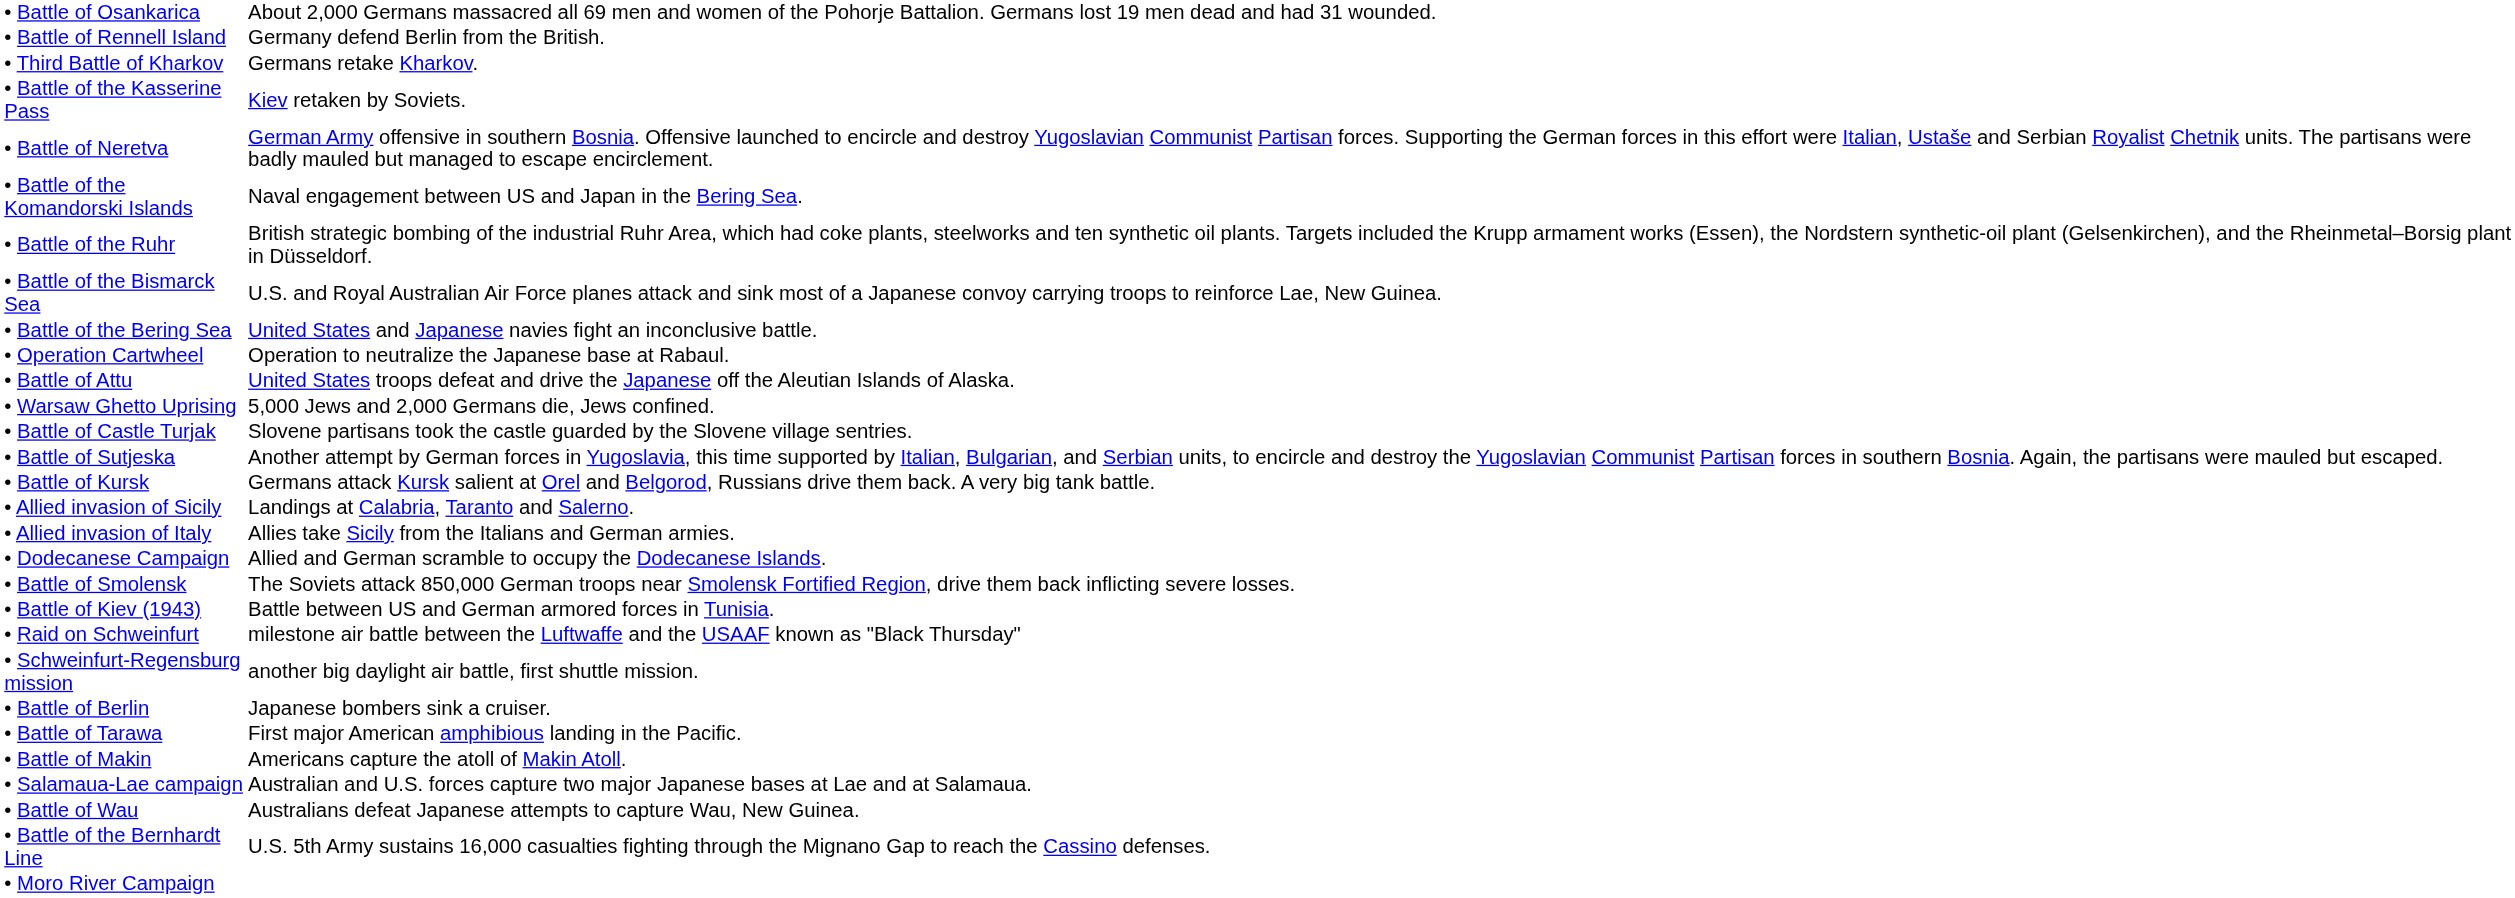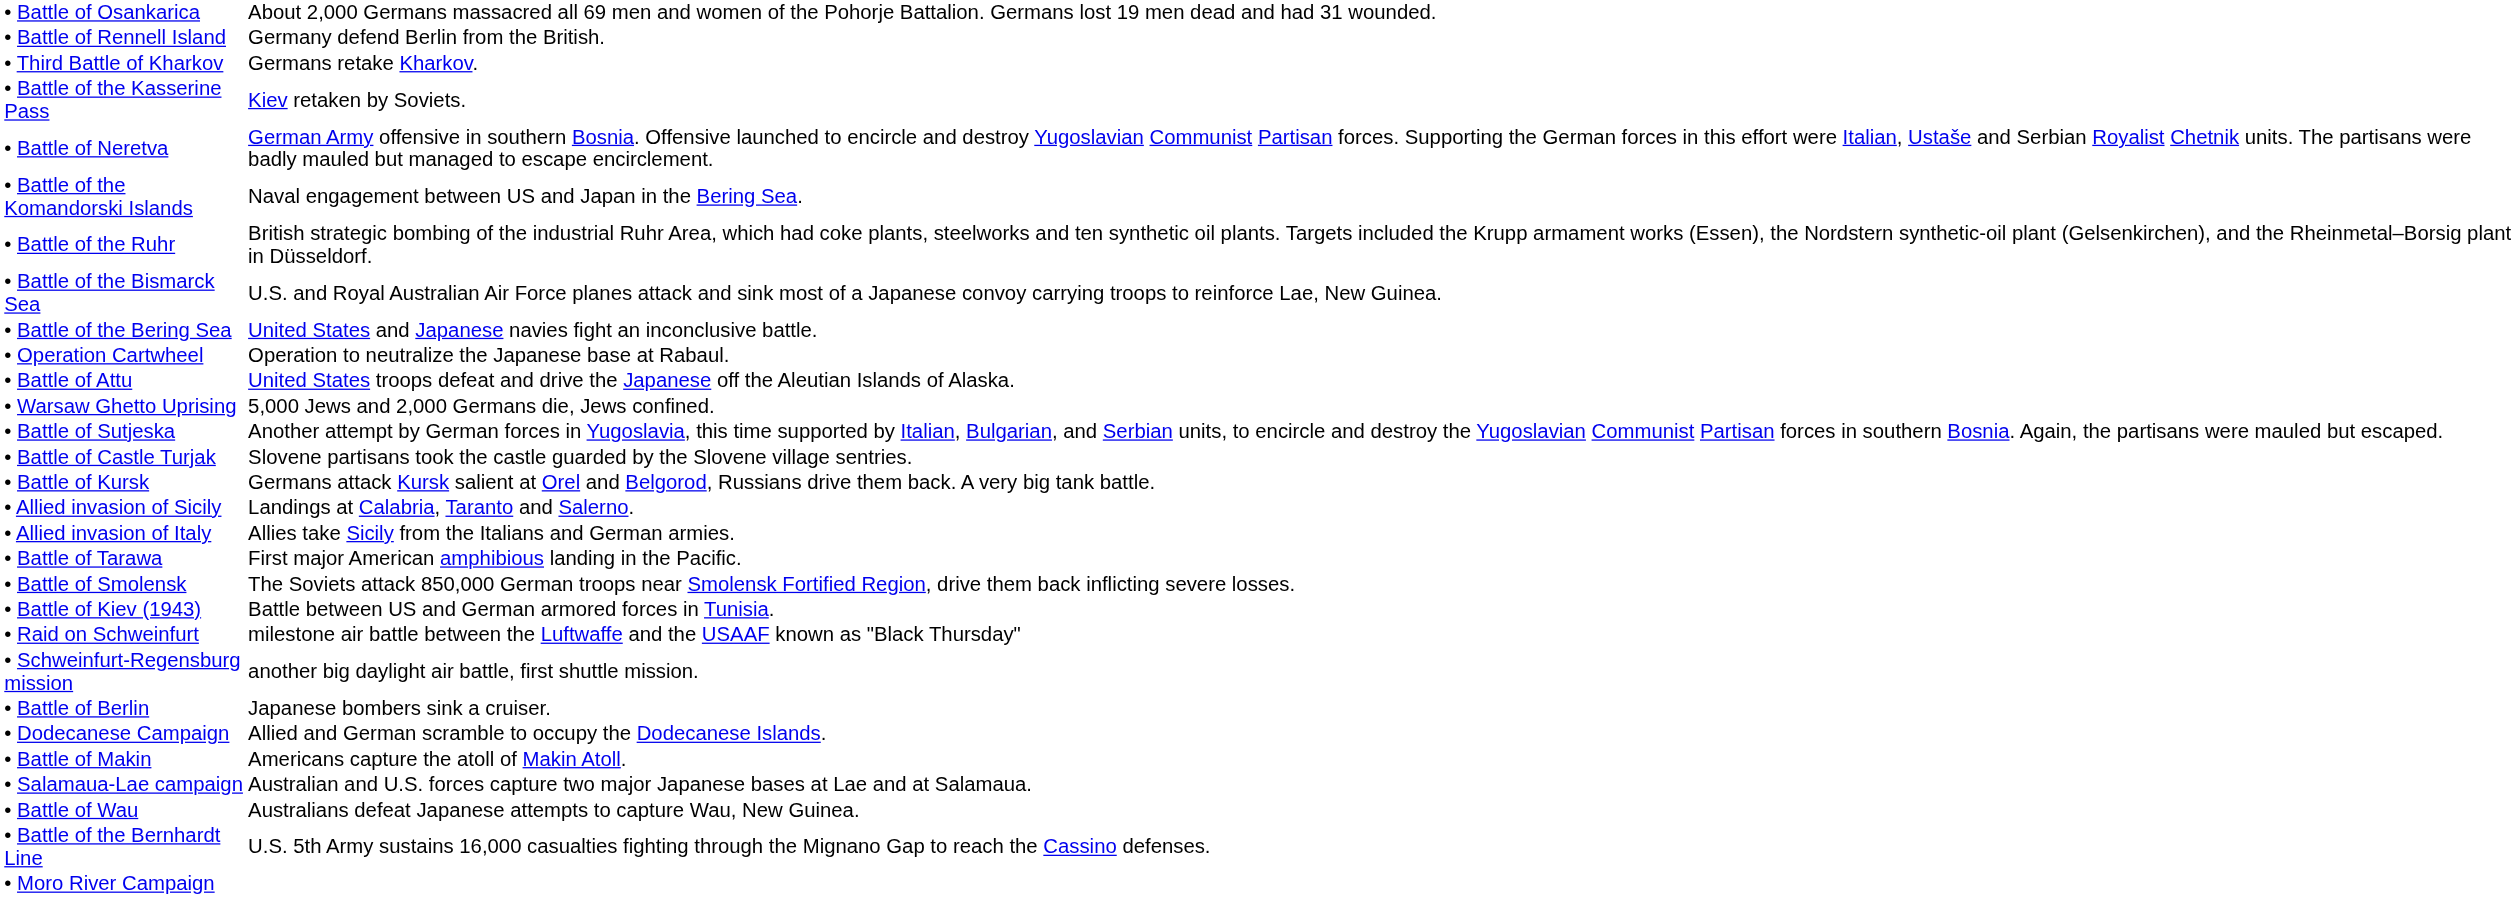rows swapped: • Battle of Sutjeska <-> • Battle of Castle Turjak
rows swapped: • Dodecanese Campaign <-> • Battle of Tarawa
